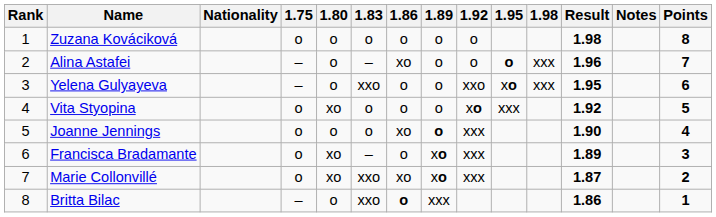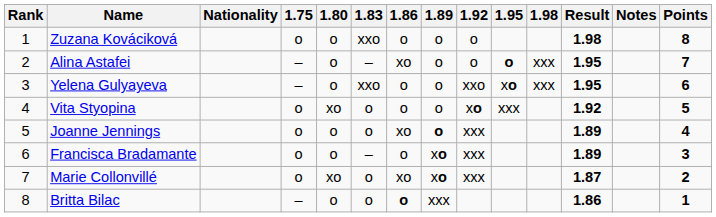Zuzana Kováciková | 1.83: o -> xxo
Alina Astafei | Result: 1.96 -> 1.95
Joanne Jennings | Result: 1.90 -> 1.89
Francisca Bradamante | 1.80: xo -> o
Marie Collonvillé | 1.83: xxo -> o
Britta Bilac | 1.83: xxo -> o
